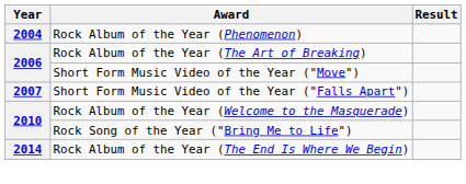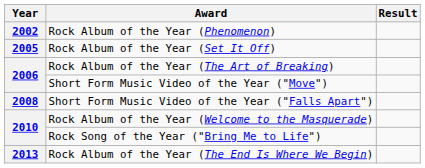Rock Album of the Year (Phenomenon) | Year: 2004 -> 2002
+ row: 2005 | Rock Album of the Year (Set It Off)
Short Form Music Video of the Year ("Falls Apart") | Year: 2007 -> 2008
Rock Album of the Year (The End Is Where We Begin) | Year: 2014 -> 2013
